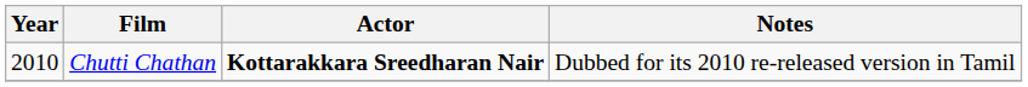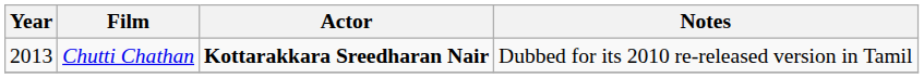Chutti Chathan | Year: 2010 -> 2013
